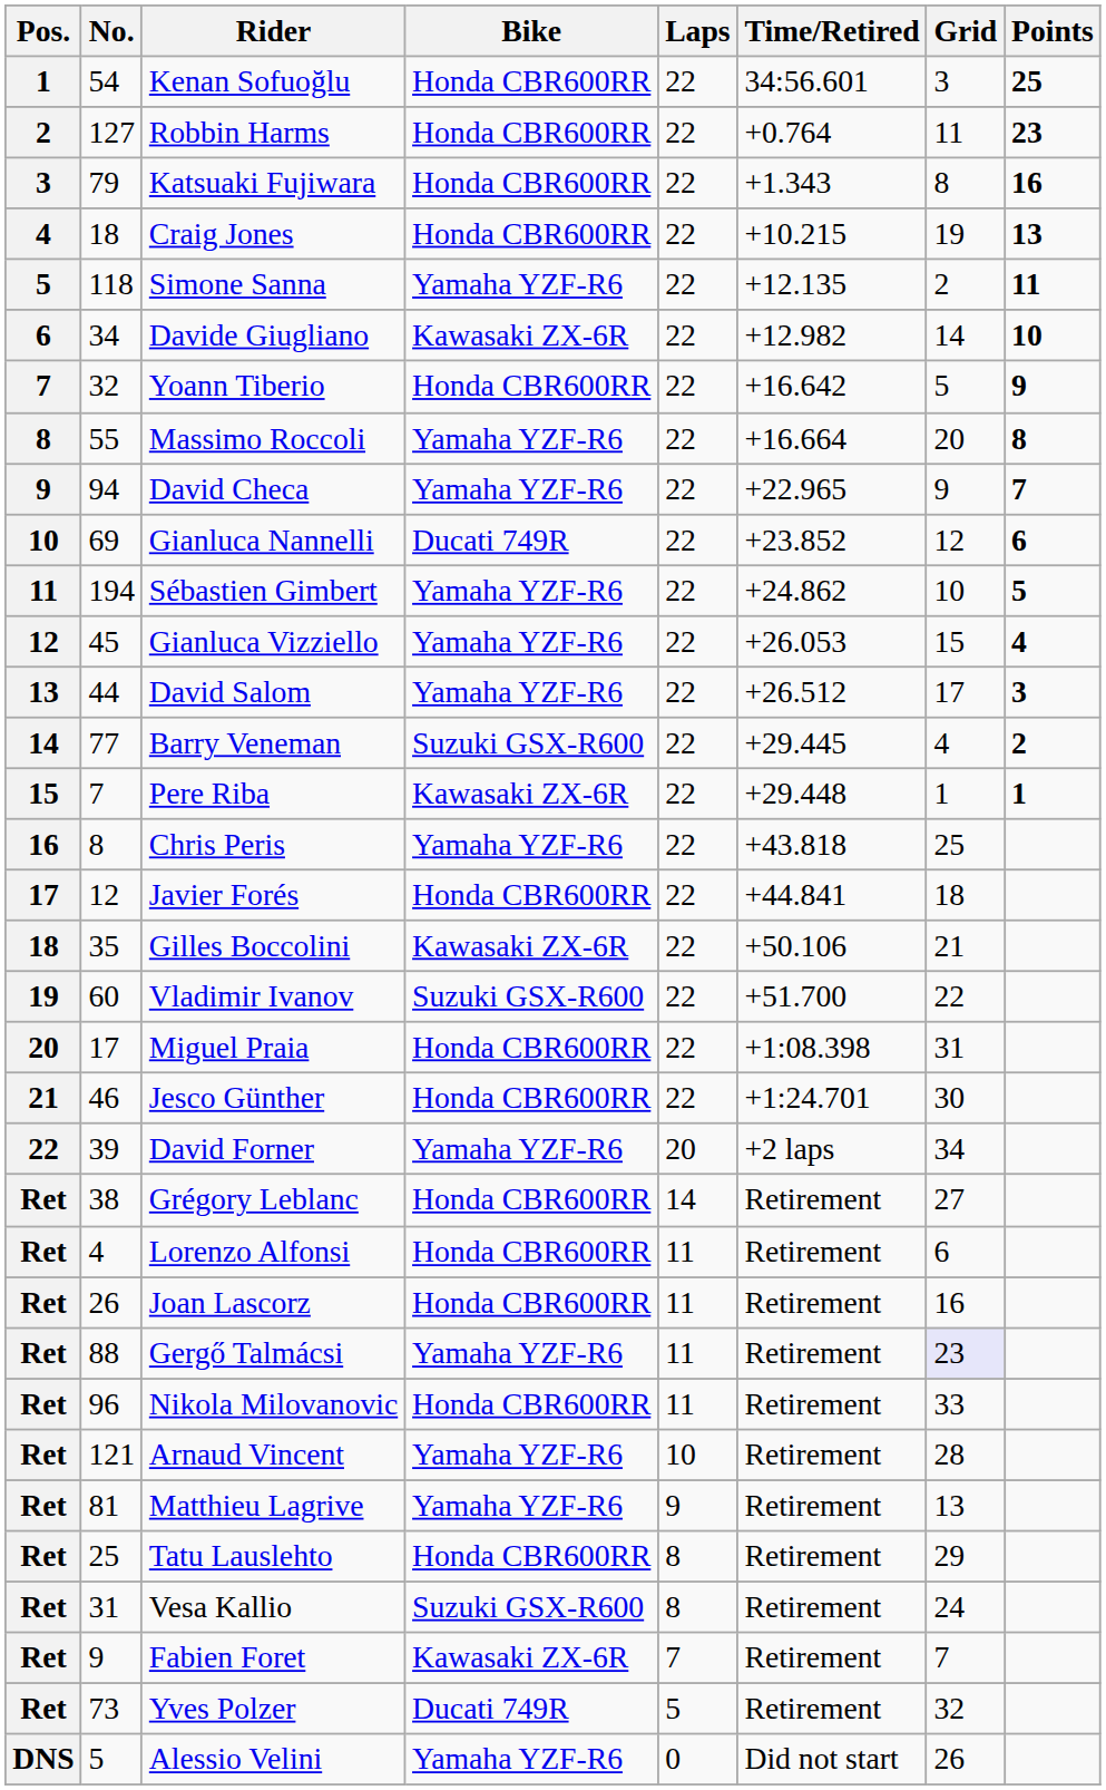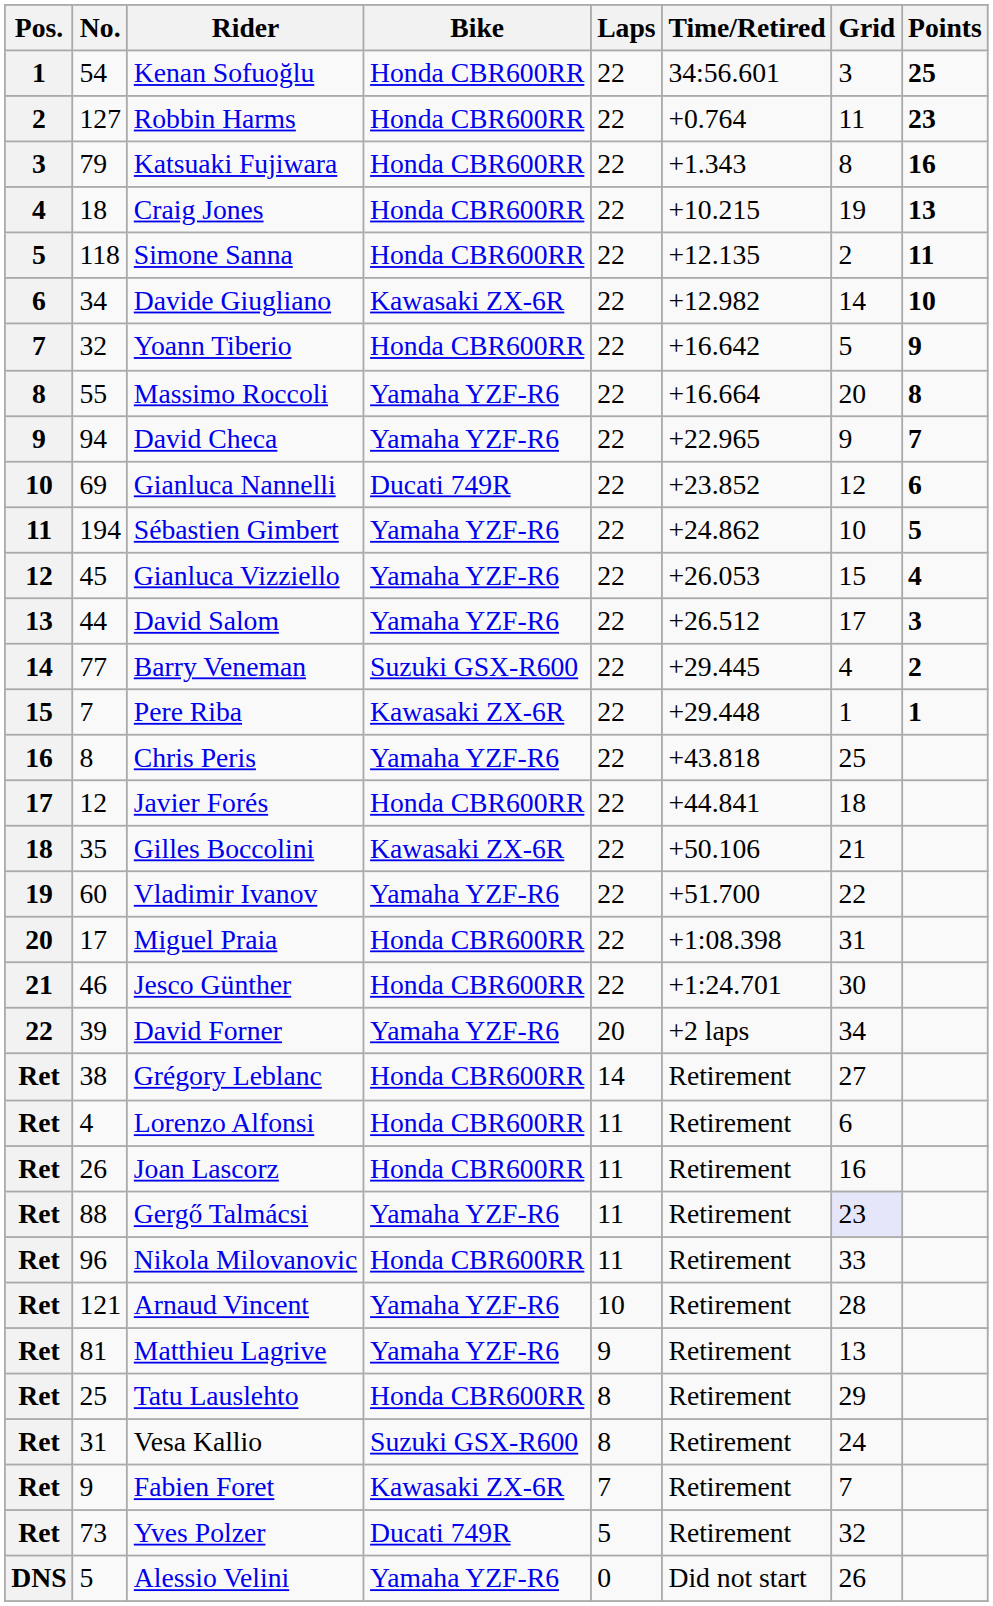Simone Sanna | Bike: Yamaha YZF-R6 -> Honda CBR600RR
Vladimir Ivanov | Bike: Suzuki GSX-R600 -> Yamaha YZF-R6
